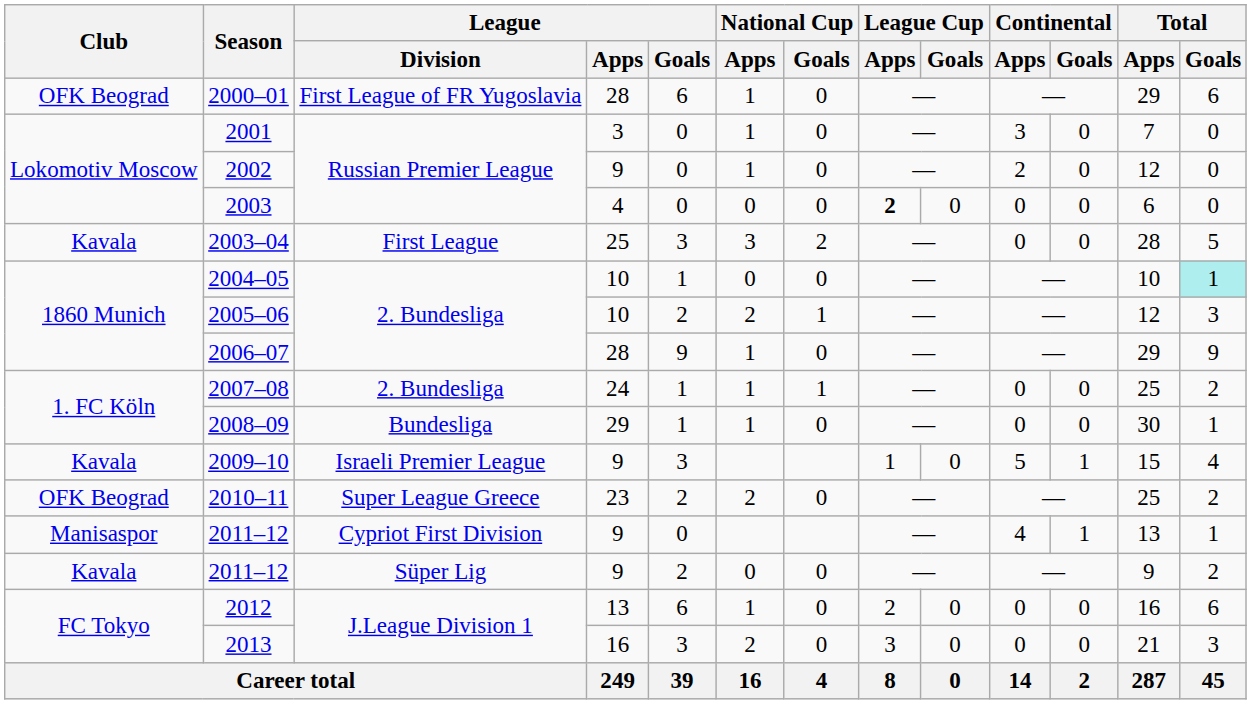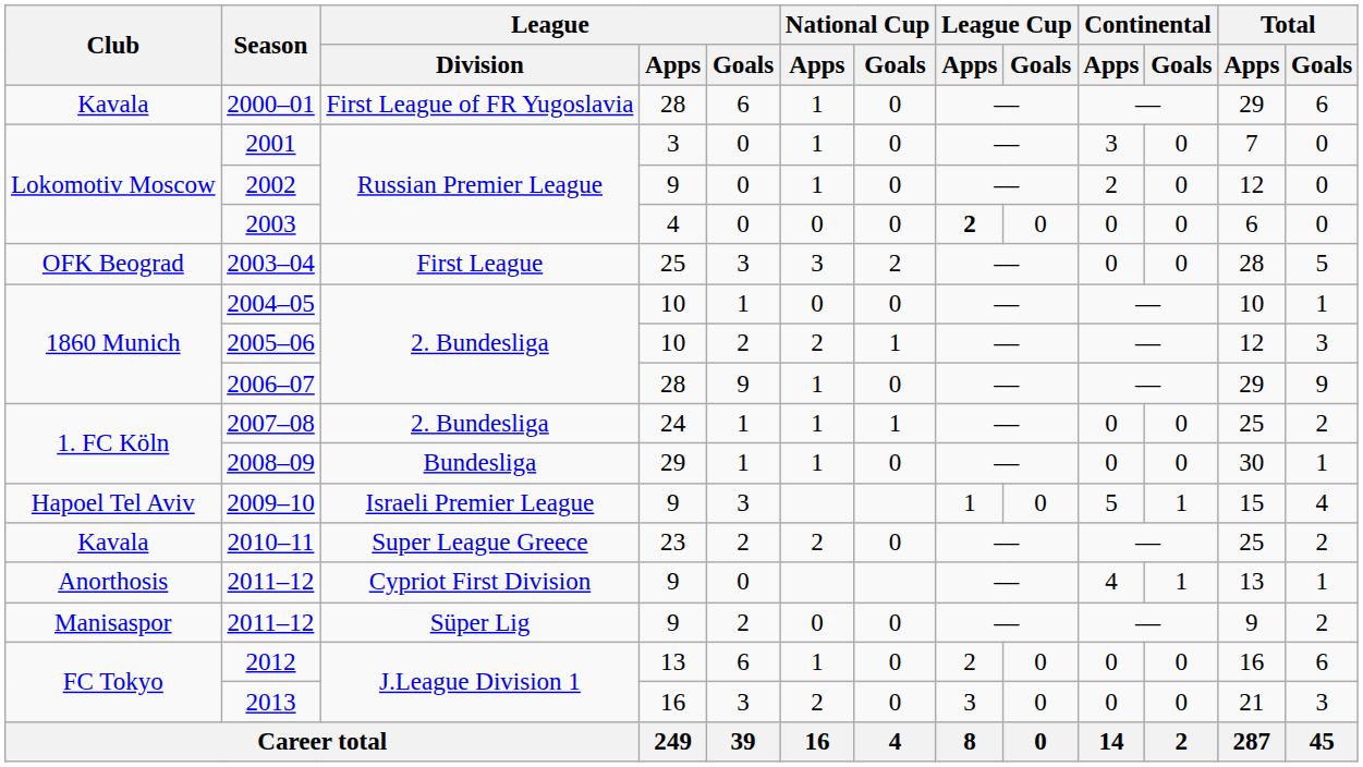2000–01 | Club: OFK Beograd -> Kavala
2003–04 | Club: Kavala -> OFK Beograd
2004–05 | Total / Goals: paleturquoise background -> no background
2009–10 | Club: Kavala -> Hapoel Tel Aviv
2010–11 | Club: OFK Beograd -> Kavala
2011–12 / Cypriot First Division | Club: Manisaspor -> Anorthosis
2011–12 / Süper Lig | Club: Kavala -> Manisaspor
